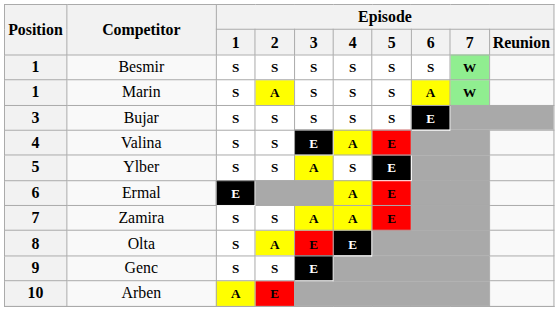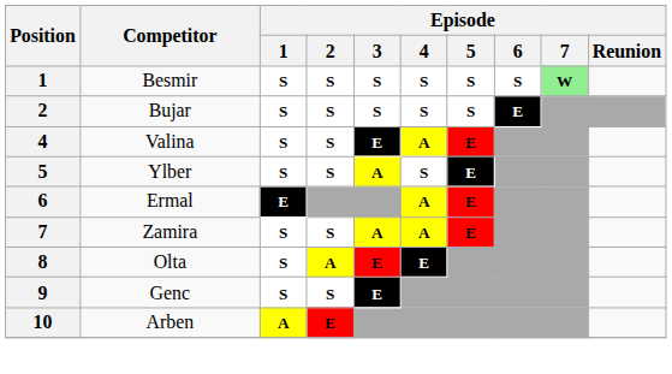- row: 1 | Marin | S | A | S | S | S | A | W
Bujar | Position: 3 -> 2
